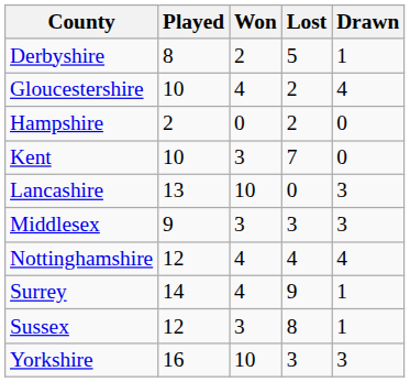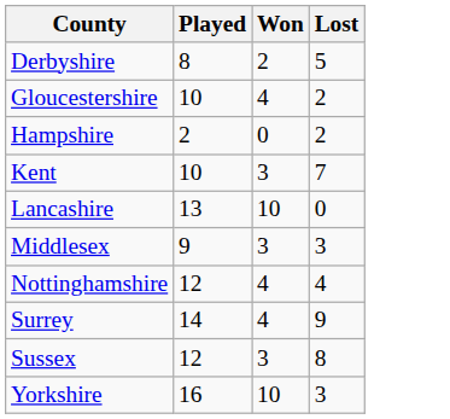- column: Drawn | 1 | 4 | 0 | 0 | 3 | 3 | 4 | 1 | 1 | 3
